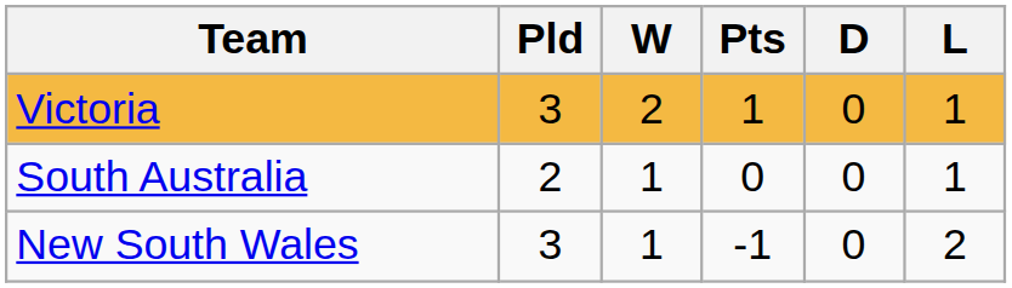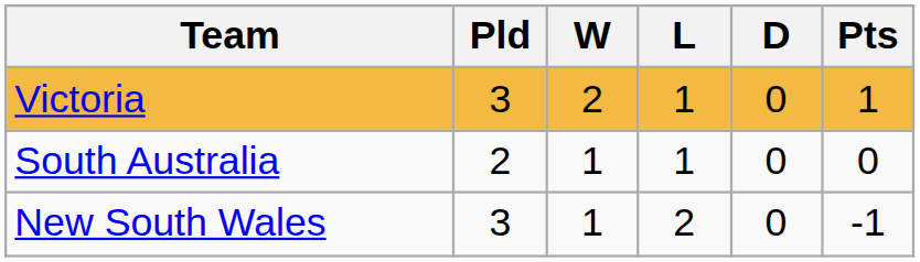columns swapped: L <-> Pts
